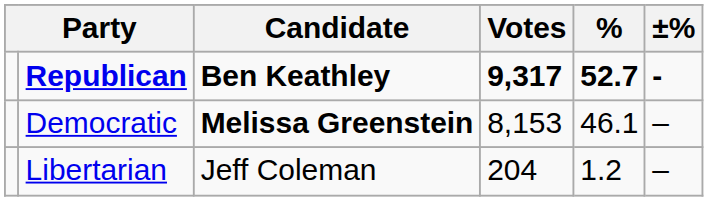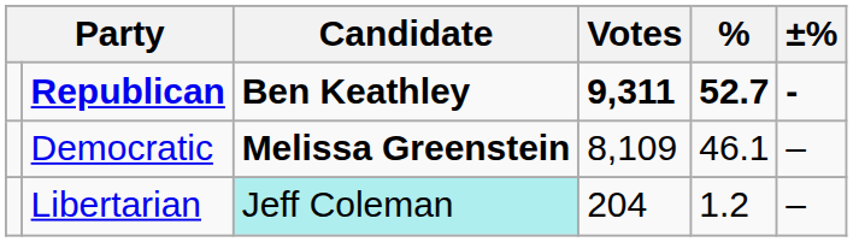Republican | Votes: 9,317 -> 9,311
Democratic | Votes: 8,153 -> 8,109
Libertarian | Candidate: no background -> paleturquoise background
